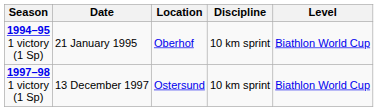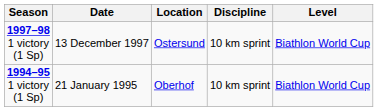rows swapped: 1994–95 1 victory (1 Sp) <-> 1997–98 1 victory (1 Sp)
